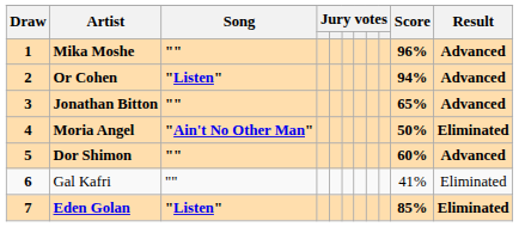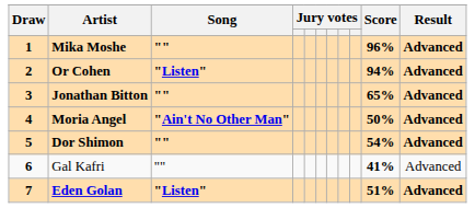Moria Angel | Result: Eliminated -> Advanced
Dor Shimon | Score: 60% -> 54%
Gal Kafri | Score: normal -> bold
Gal Kafri | Result: Eliminated -> Advanced
Eden Golan | Score: 85% -> 51%
Eden Golan | Result: Eliminated -> Advanced
